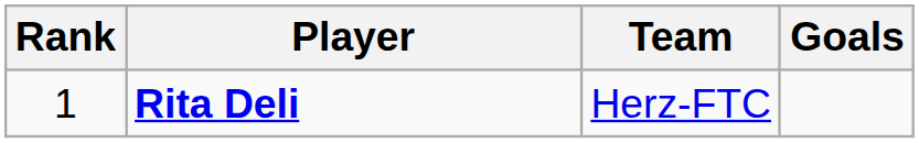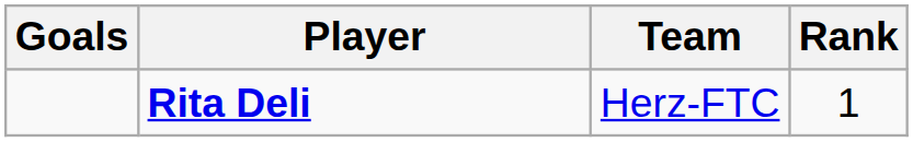columns swapped: Rank <-> Goals
